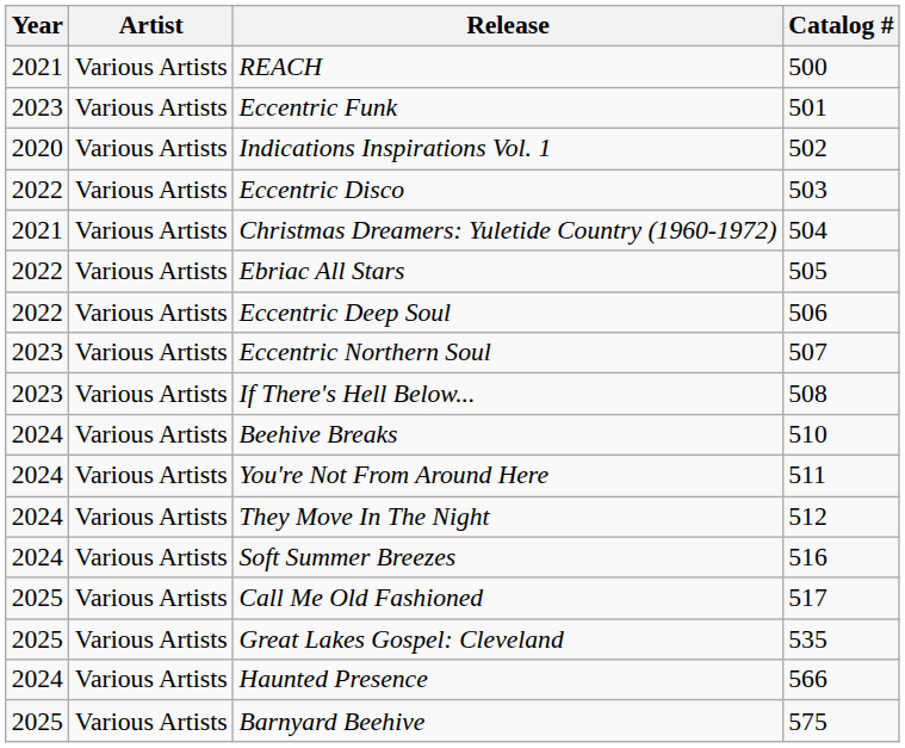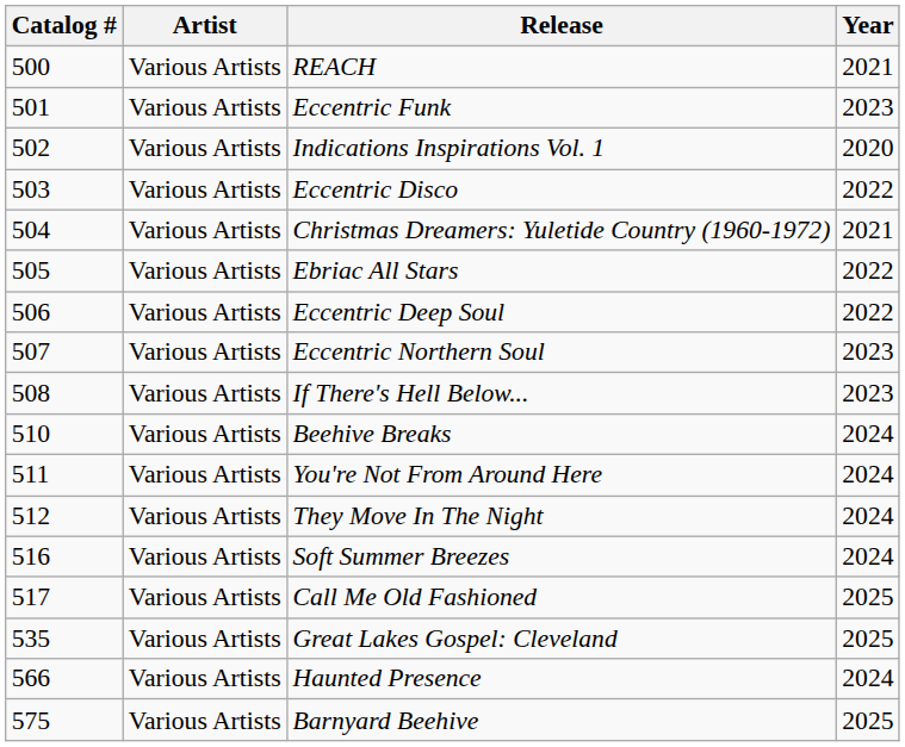columns swapped: Year <-> Catalog #
